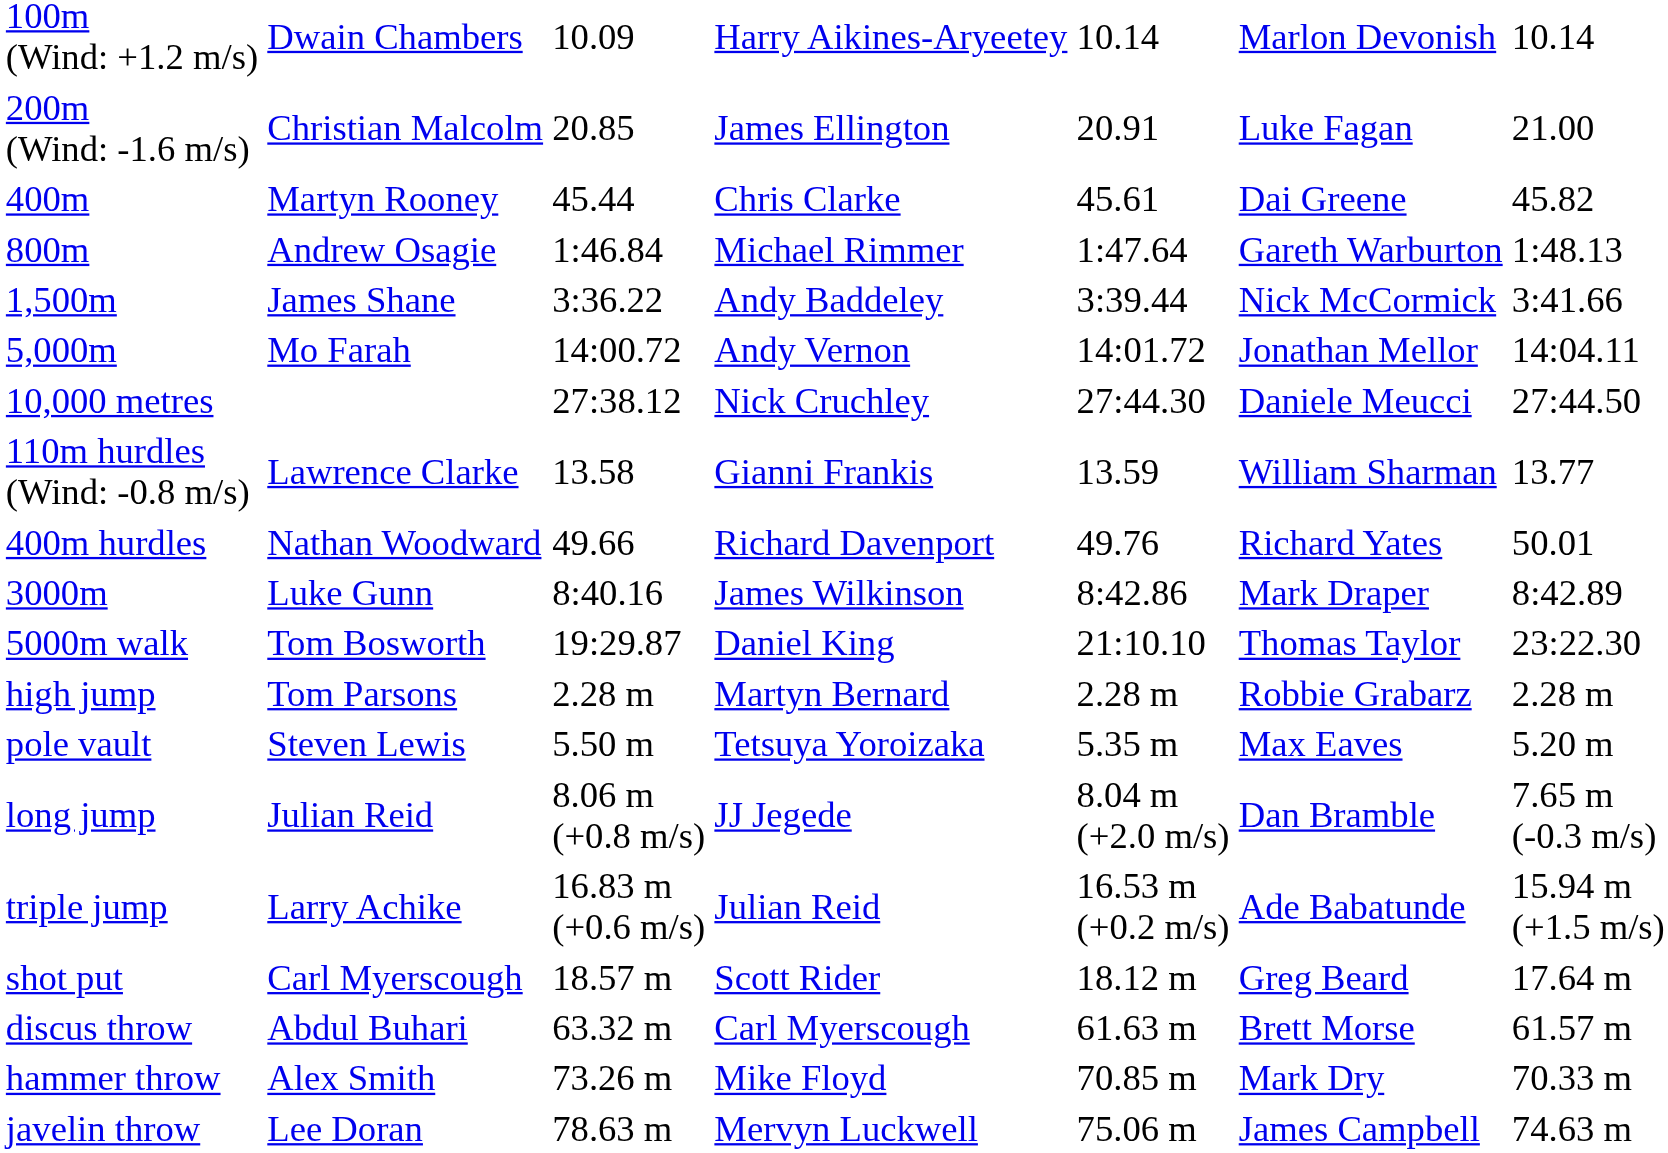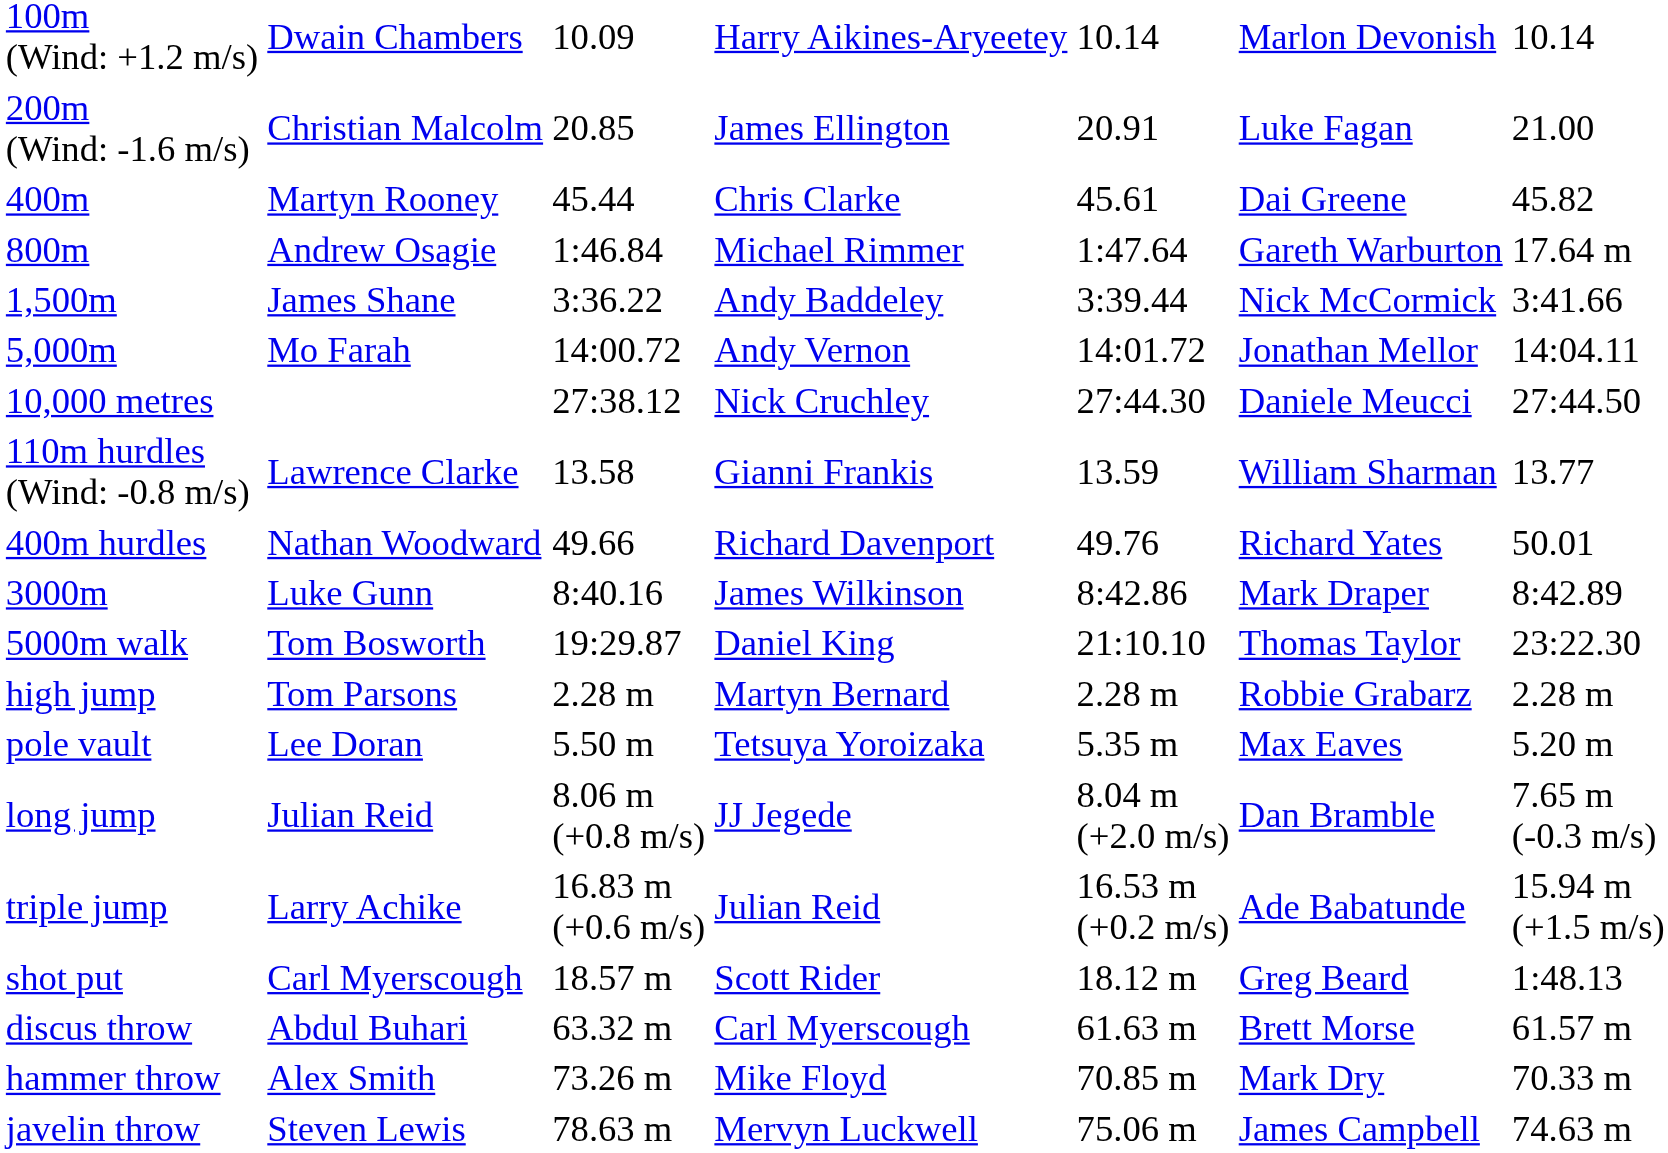800m | column 7: 1:48.13 -> 17.64 m
pole vault | column 2: Steven Lewis -> Lee Doran
shot put | column 7: 17.64 m -> 1:48.13
javelin throw | column 2: Lee Doran -> Steven Lewis
